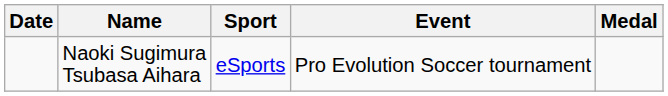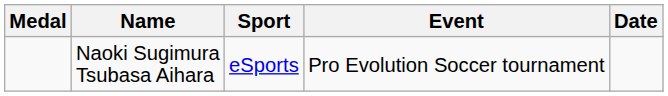columns swapped: Medal <-> Date
